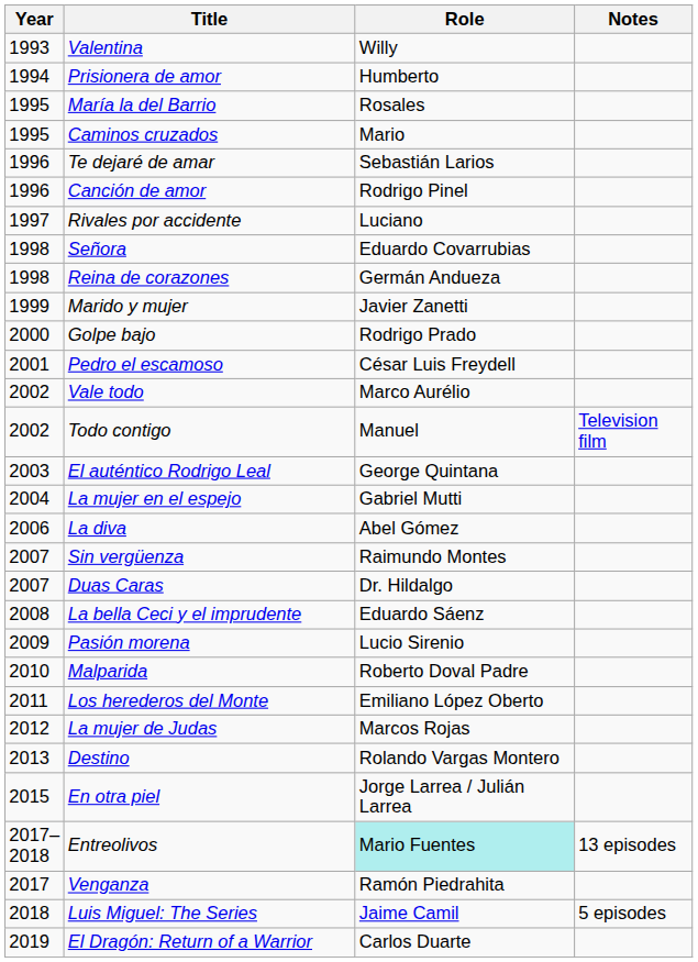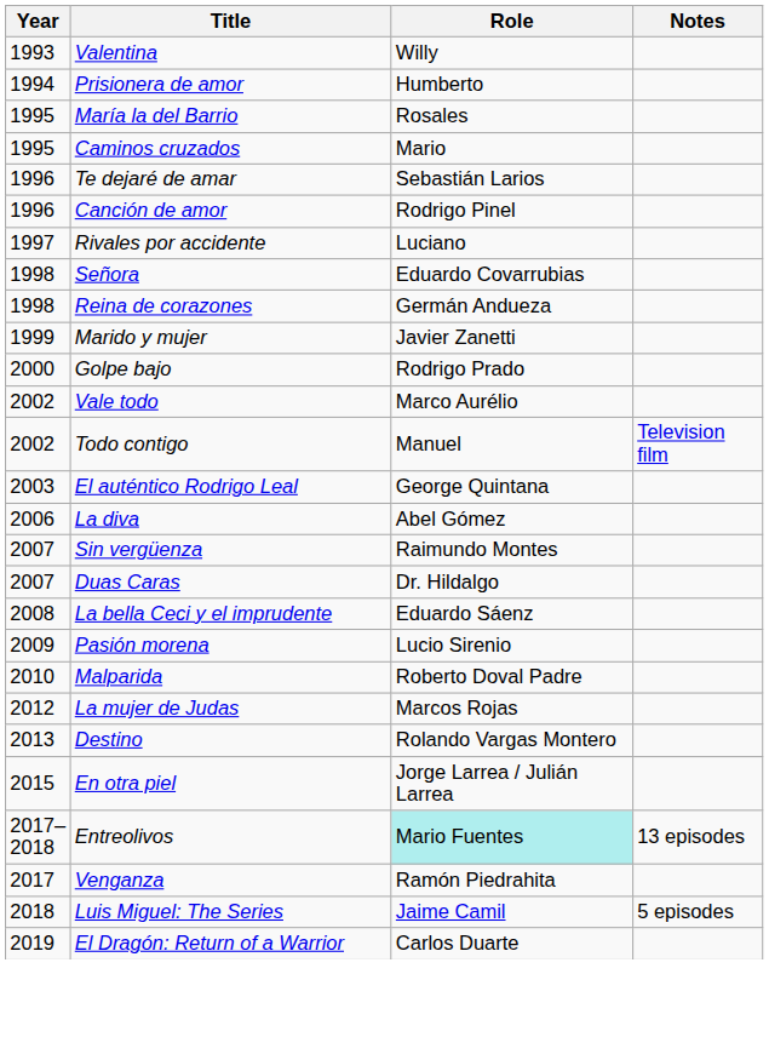- row: 2001 | Pedro el escamoso | César Luis Freydell
- row: 2004 | La mujer en el espejo | Gabriel Mutti
- row: 2011 | Los herederos del Monte | Emiliano López Oberto
